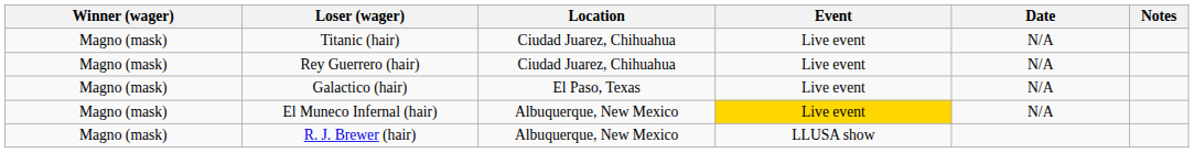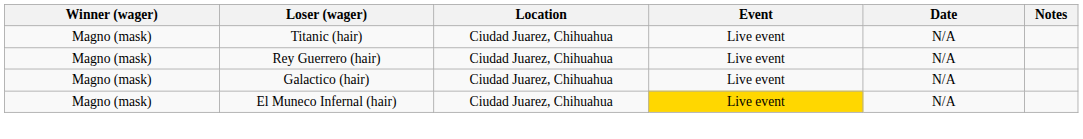Galactico (hair) | Location: El Paso, Texas -> Ciudad Juarez, Chihuahua
El Muneco Infernal (hair) | Location: Albuquerque, New Mexico -> Ciudad Juarez, Chihuahua
- row: Magno (mask) | R. J. Brewer (hair) | Albuquerque, New Mexico | LLUSA show
